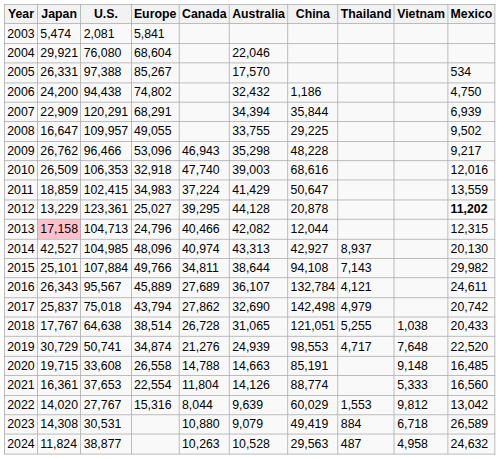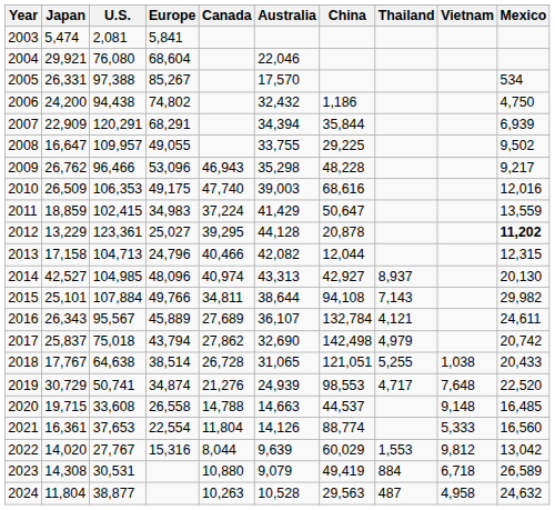2010 | Europe: 32,918 -> 49,175
2013 | Japan: pink background -> no background
2020 | China: 85,191 -> 44,537
2024 | Japan: 11,824 -> 11,804
